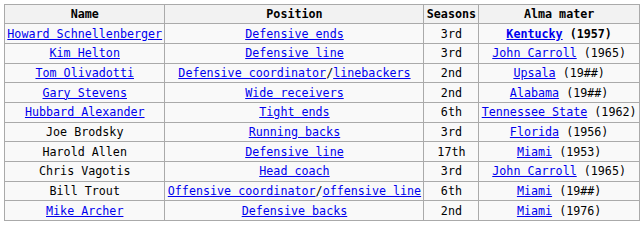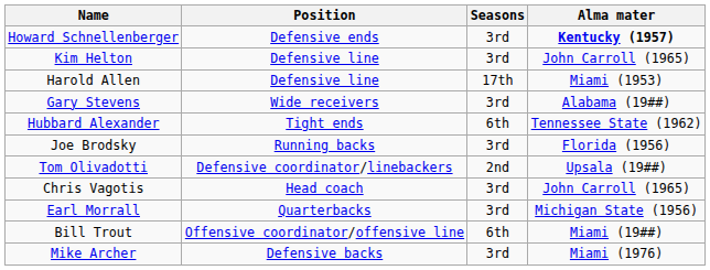rows swapped: Tom Olivadotti <-> Harold Allen
Gary Stevens | Seasons: 2nd -> 3rd
+ row: Earl Morrall | Quarterbacks | 3rd | Michigan State (1956)
Mike Archer | Seasons: 2nd -> 3rd
